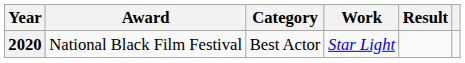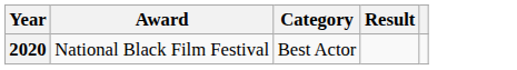- column: Work | Star Light
